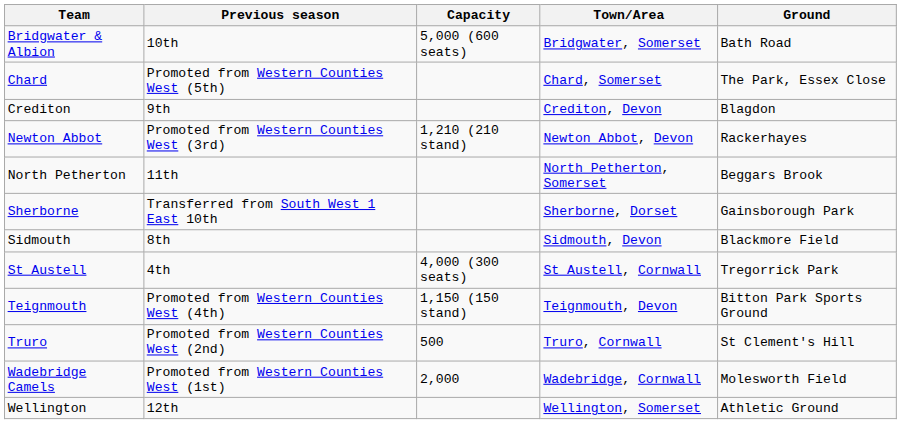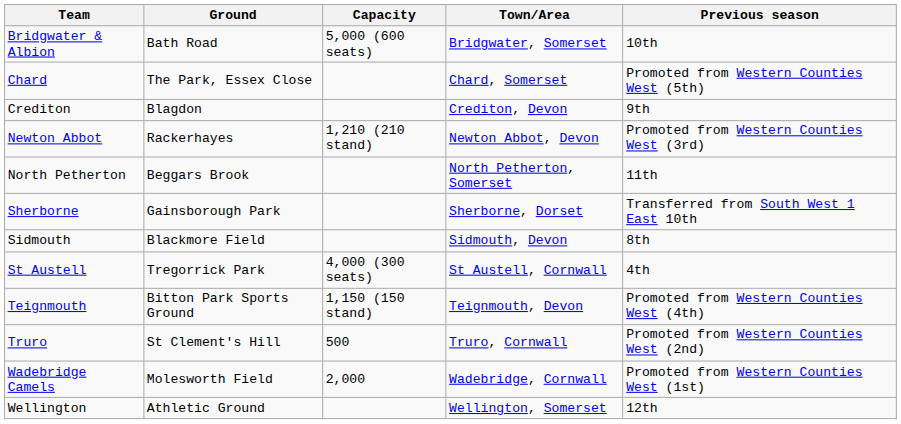columns swapped: Ground <-> Previous season
